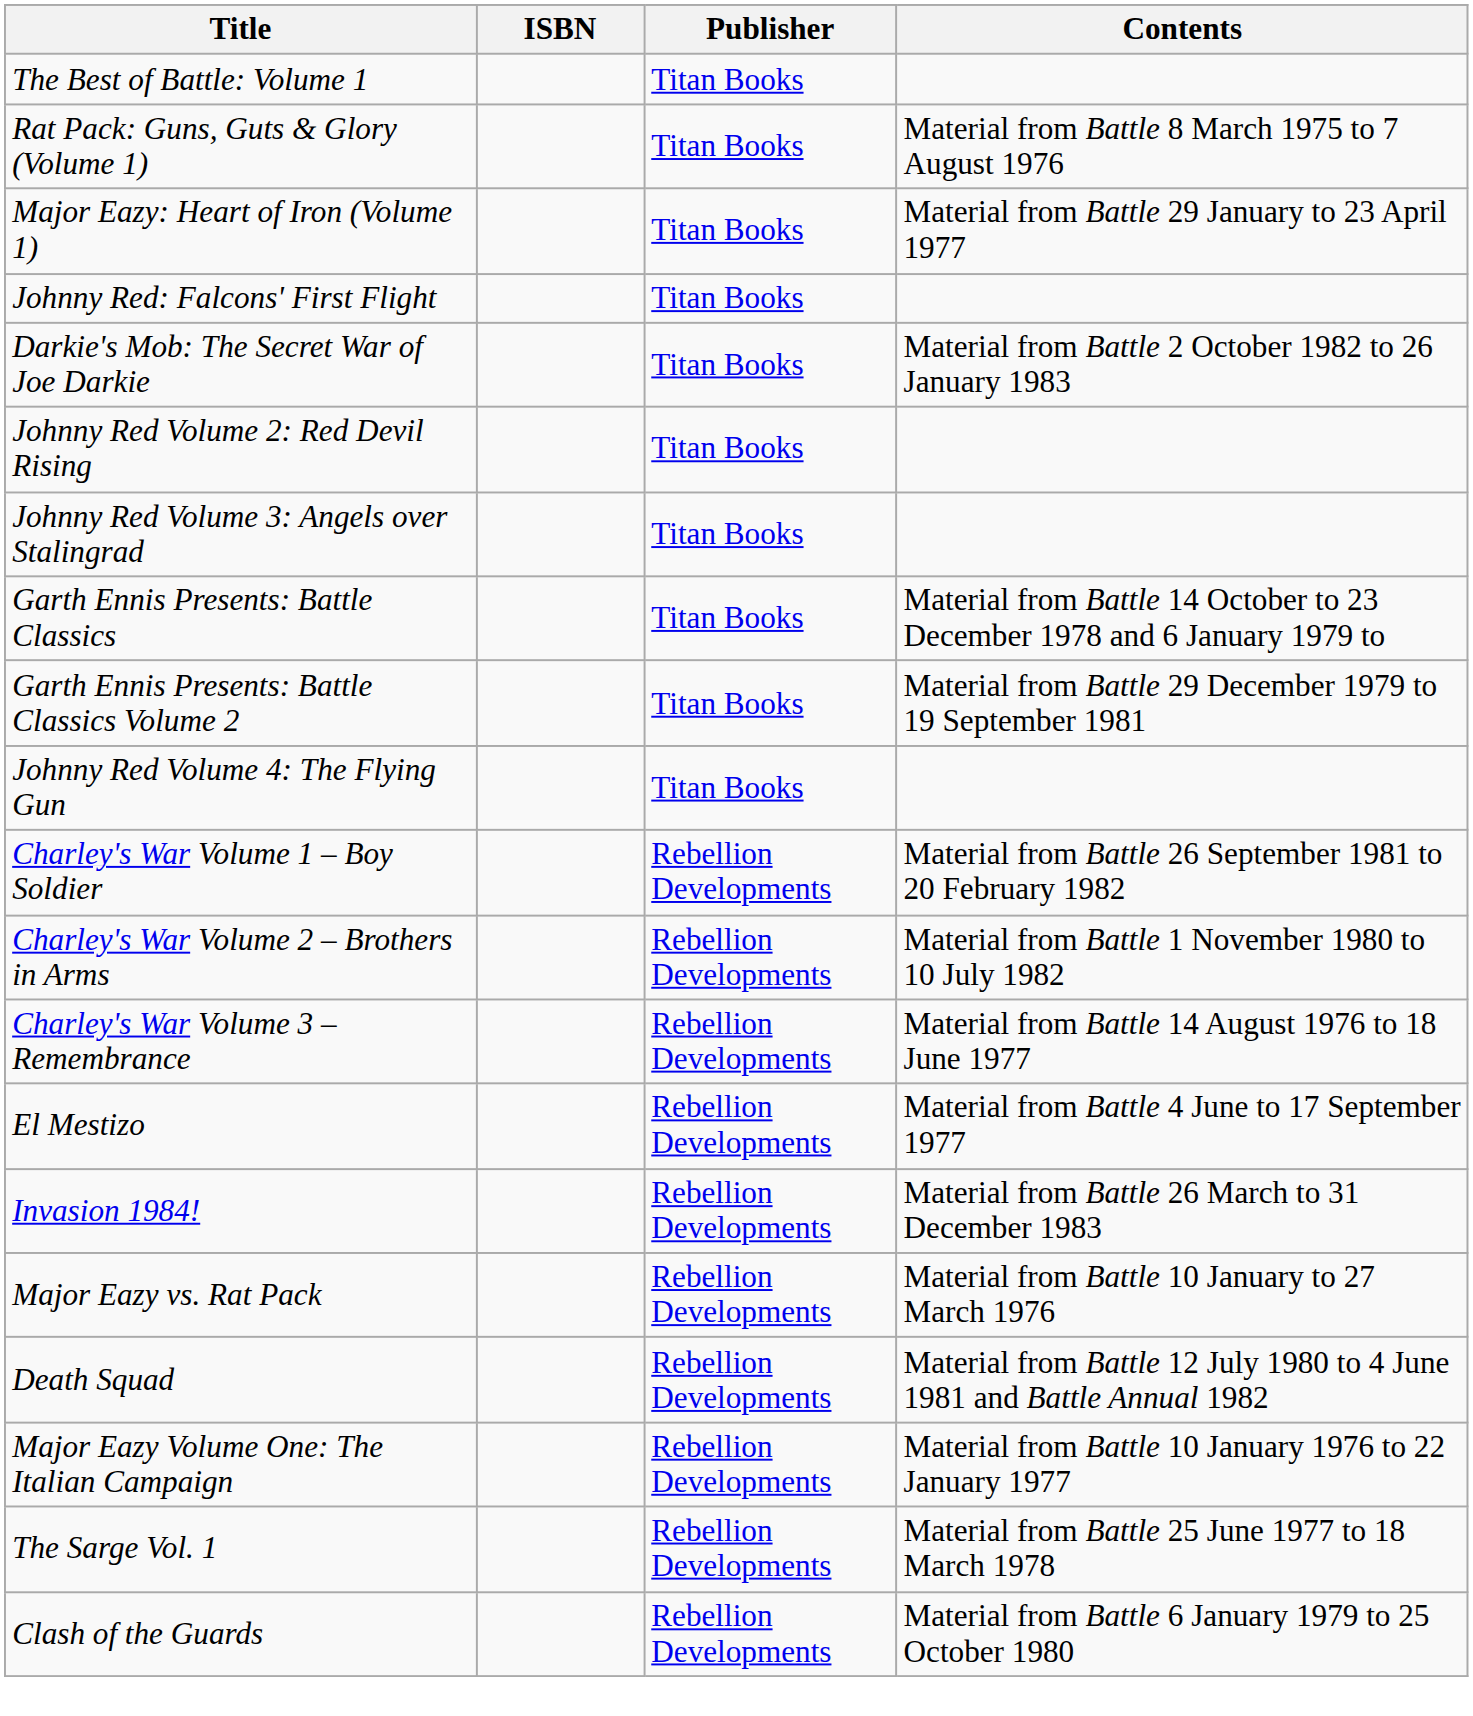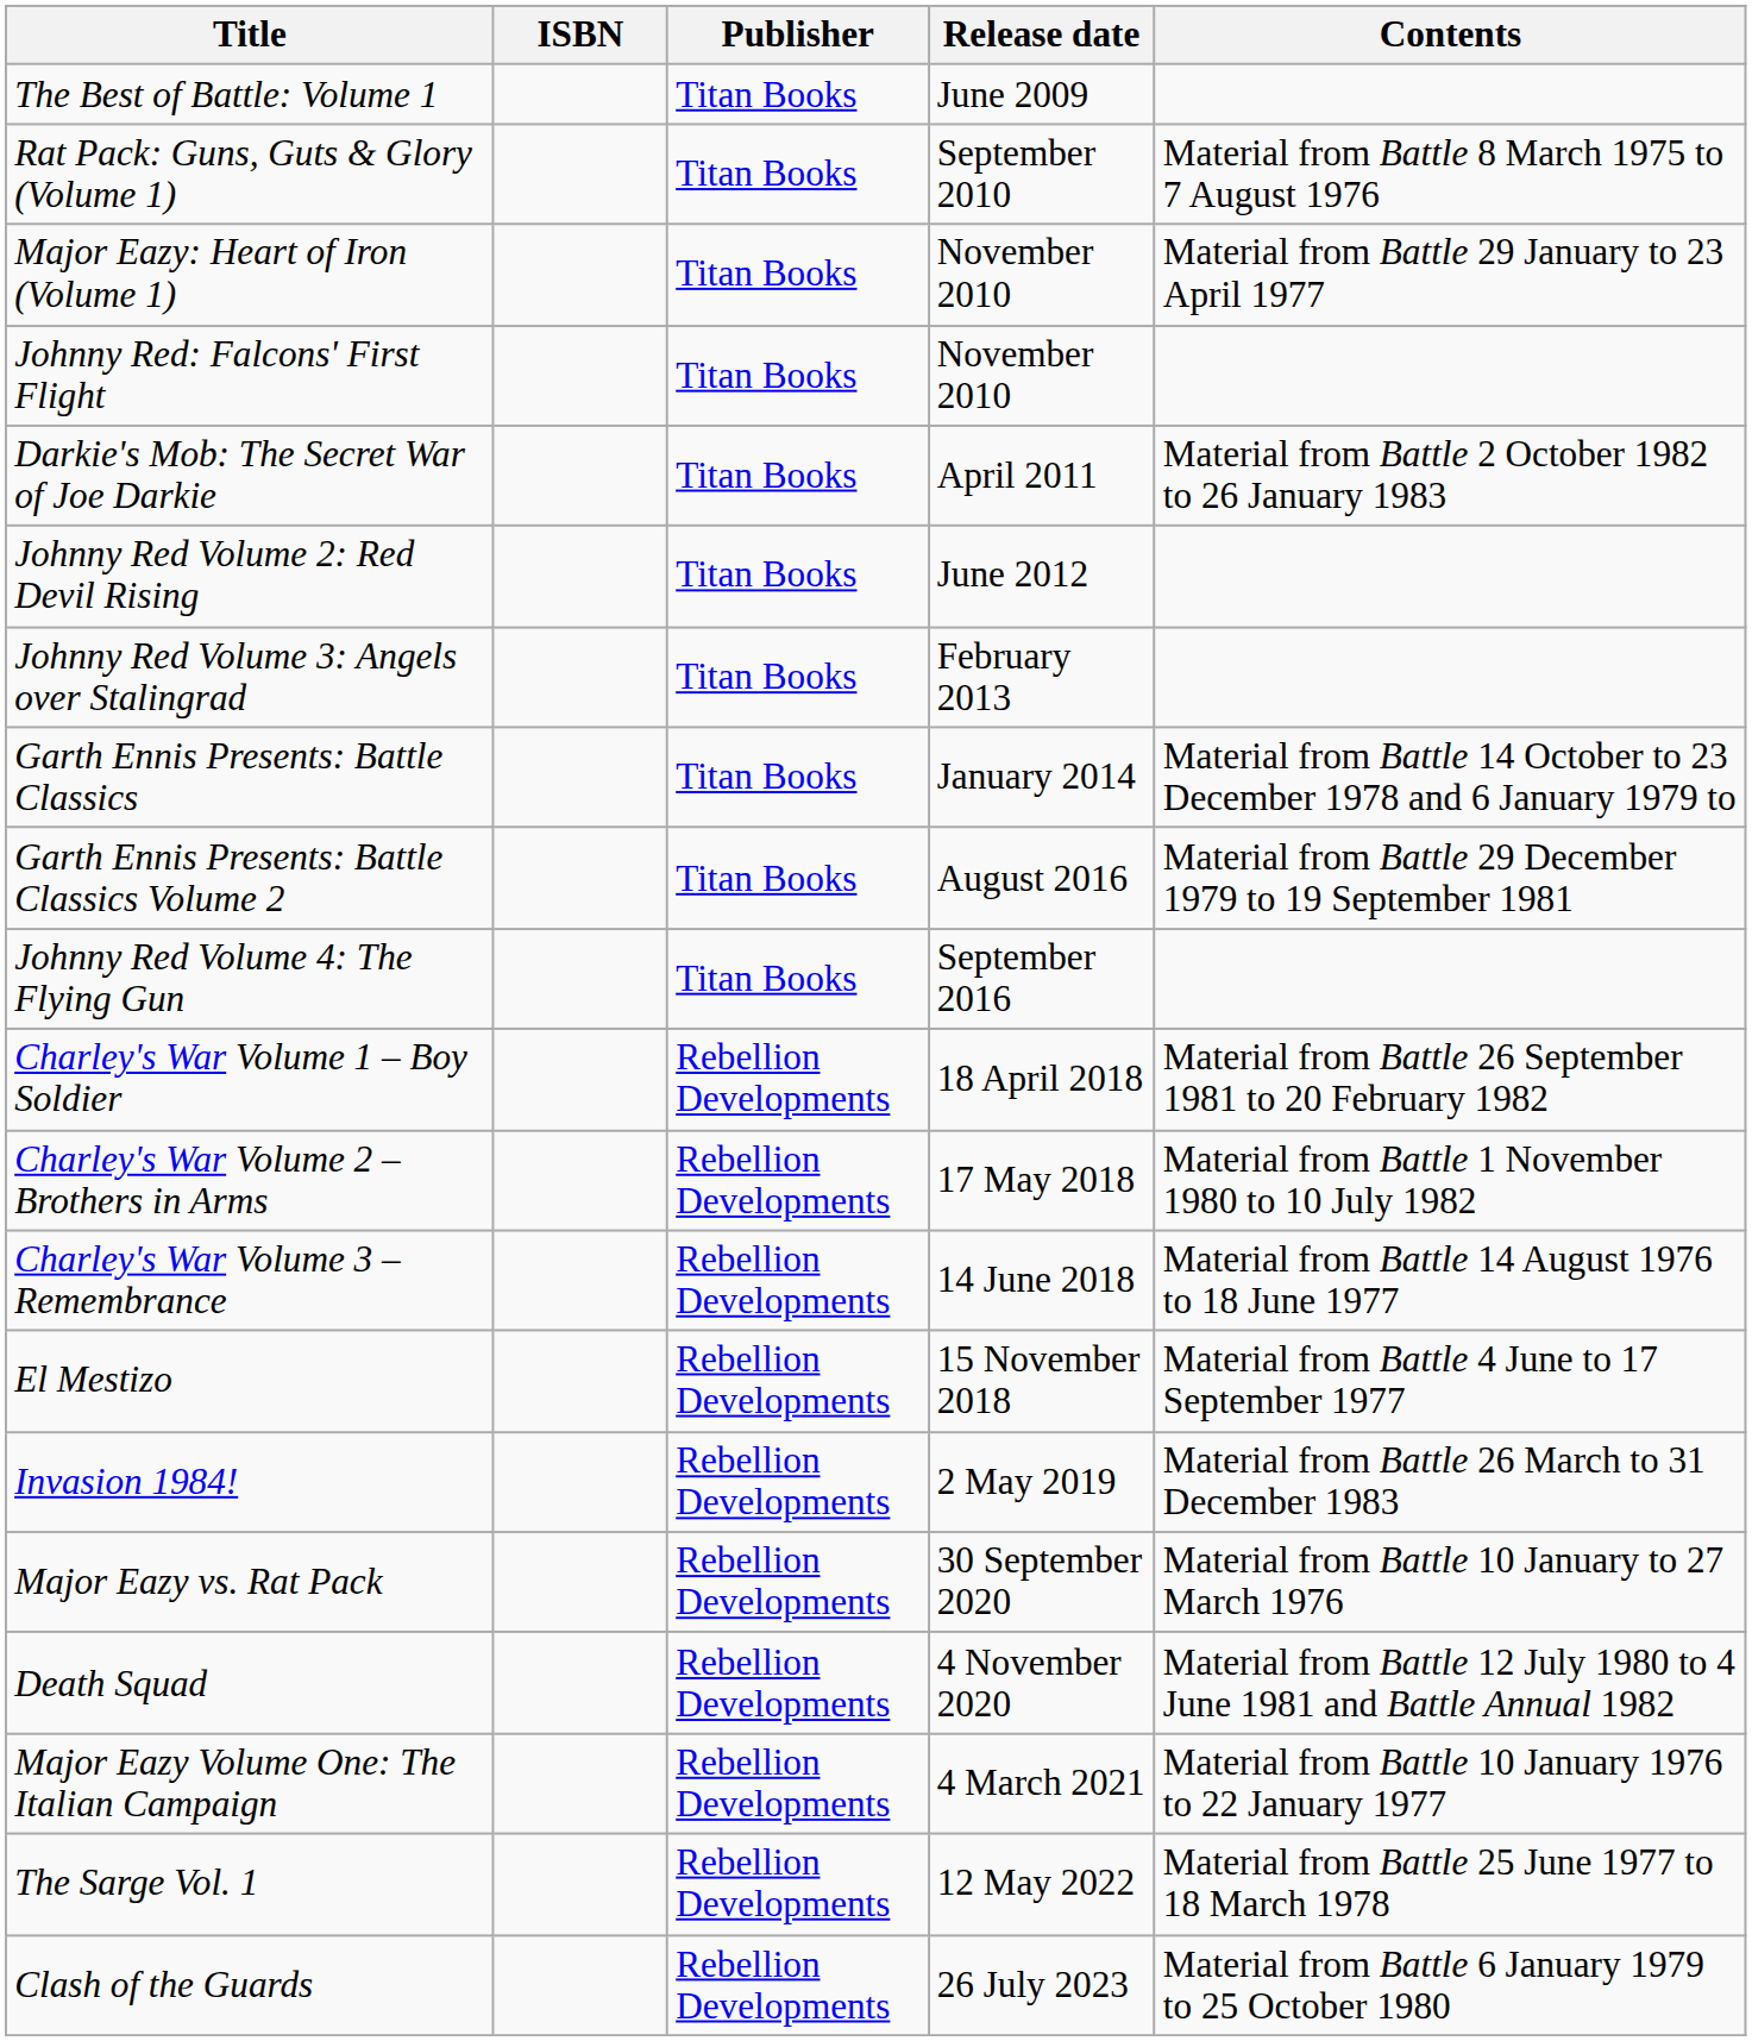+ column: Release date | June 2009 | September 2010 | November 2010 | November 2010 | April 2011 | June 2012 | February 2013 | January 2014 | August 2016 | September 2016 | 18 April 2018 | 17 May 2018 | 14 June 2018 | 15 November 2018 | 2 May 2019 | 30 September 2020 | 4 November 2020 | 4 March 2021 | 12 May 2022 | 26 July 2023
